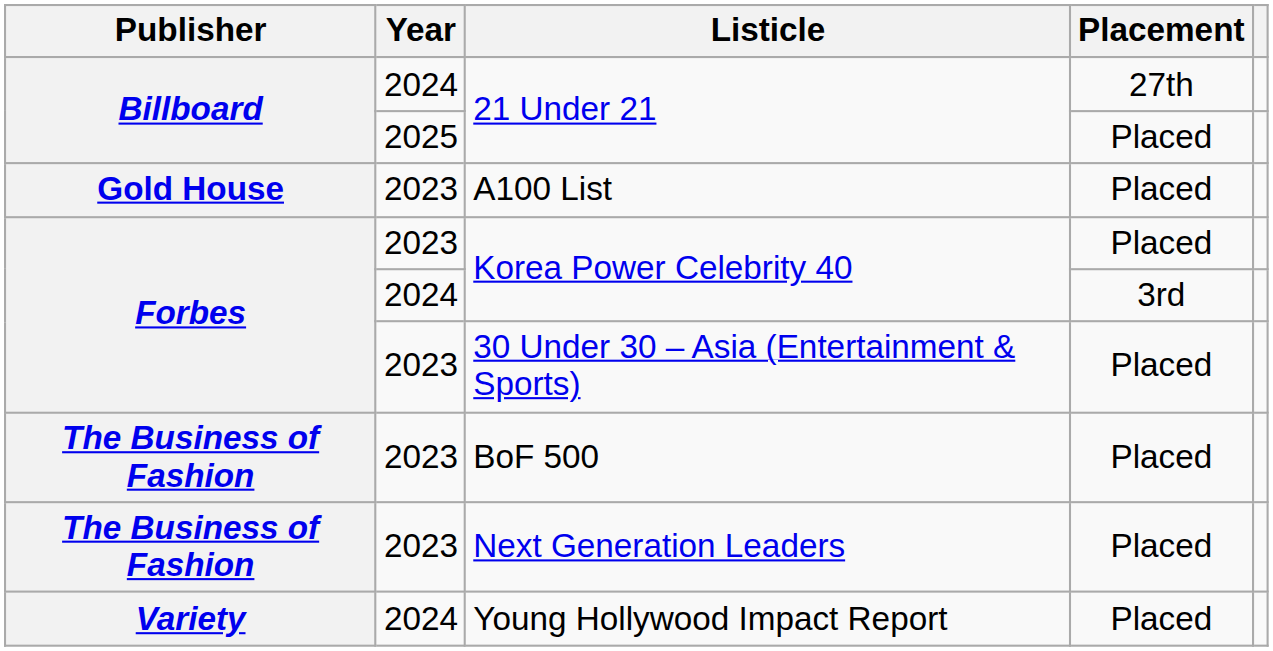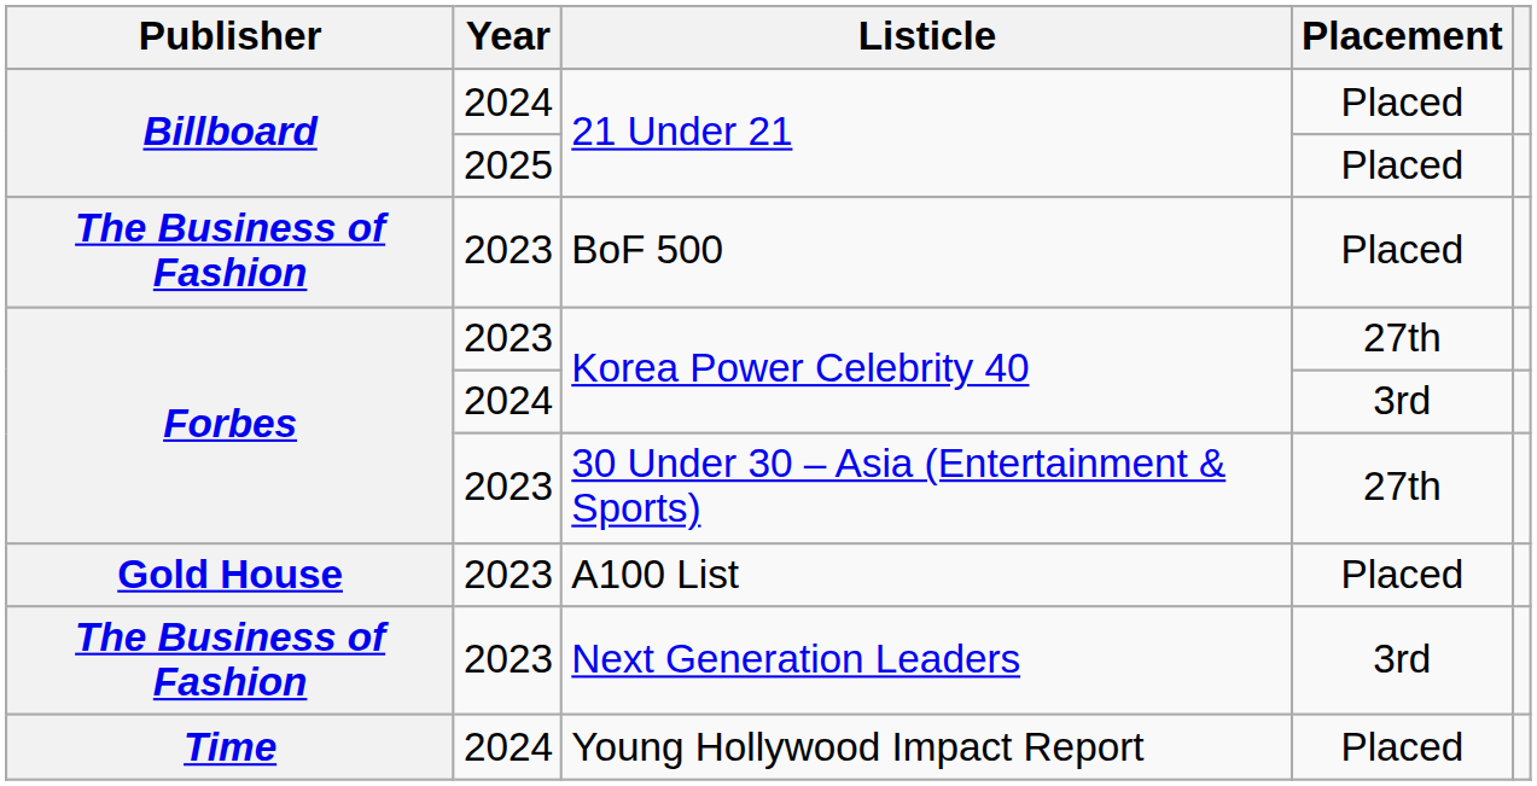2024 / 21 Under 21 | Placement: 27th -> Placed
rows swapped: BoF 500 <-> A100 List
2023 / Korea Power Celebrity 40 | Placement: Placed -> 27th
30 Under 30 – Asia (Entertainment & Sports) | Placement: Placed -> 27th
Next Generation Leaders | Placement: Placed -> 3rd
Young Hollywood Impact Report | Publisher: Variety -> Time
